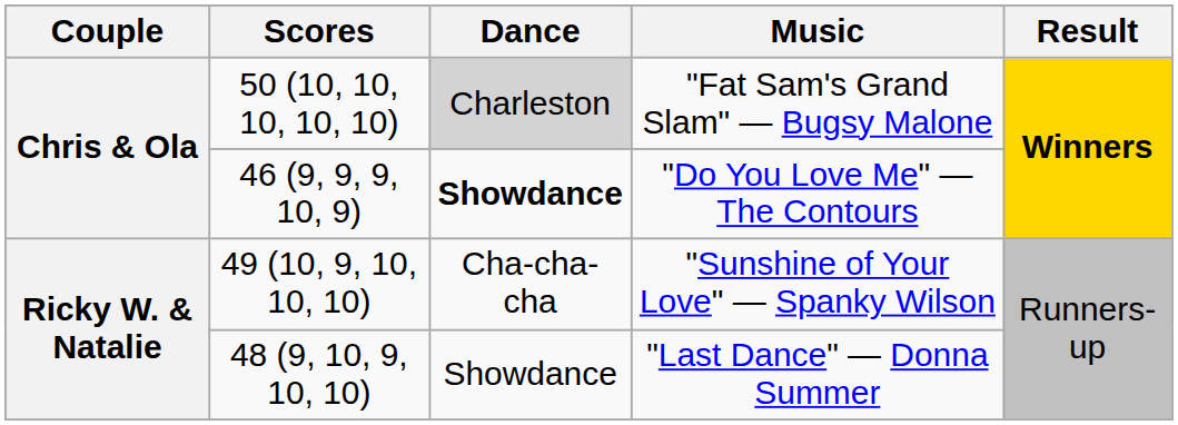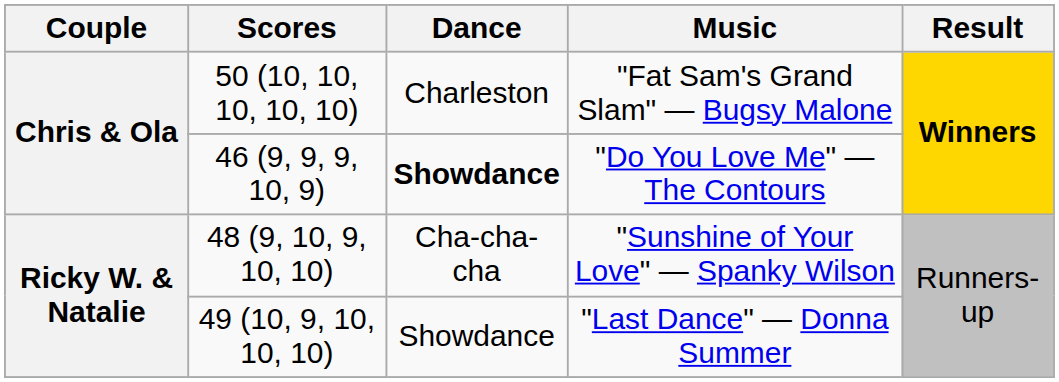"Fat Sam's Grand Slam" — Bugsy Malone | Dance: lightgrey background -> no background
"Sunshine of Your Love" — Spanky Wilson | Scores: 49 (10, 9, 10, 10, 10) -> 48 (9, 10, 9, 10, 10)
"Last Dance" — Donna Summer | Scores: 48 (9, 10, 9, 10, 10) -> 49 (10, 9, 10, 10, 10)
